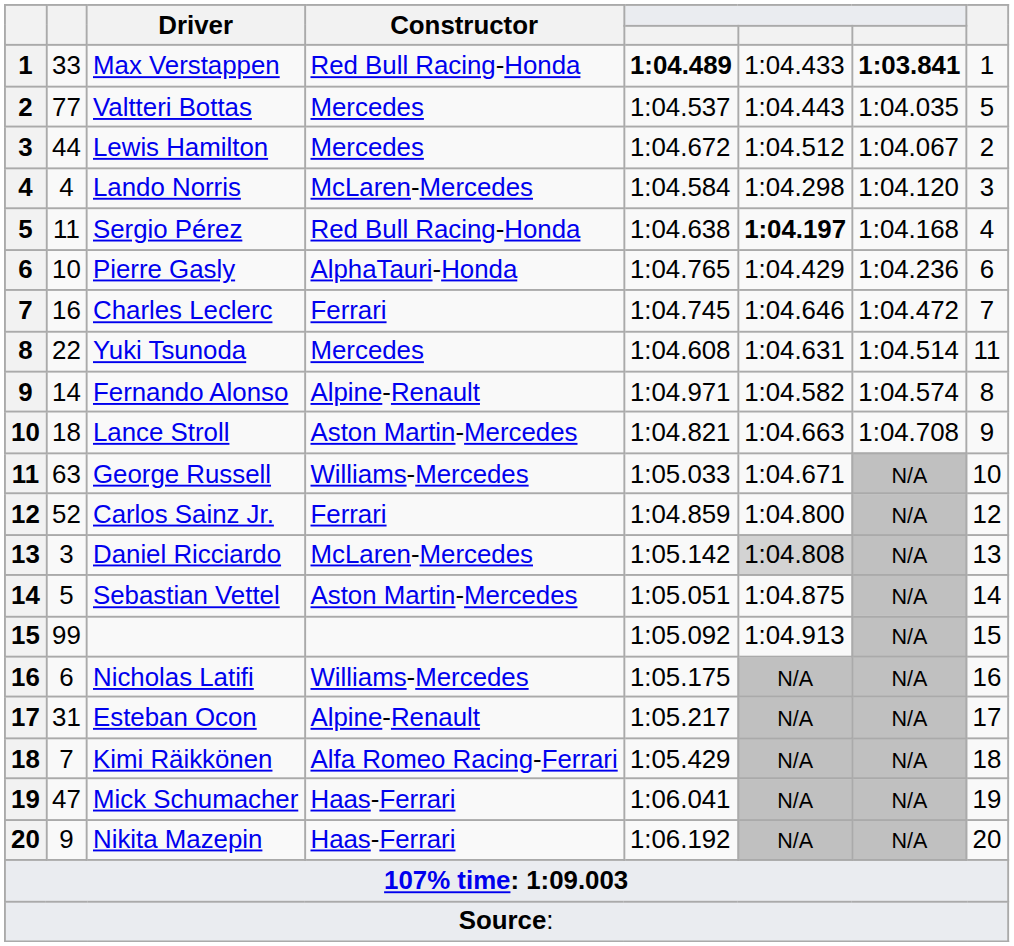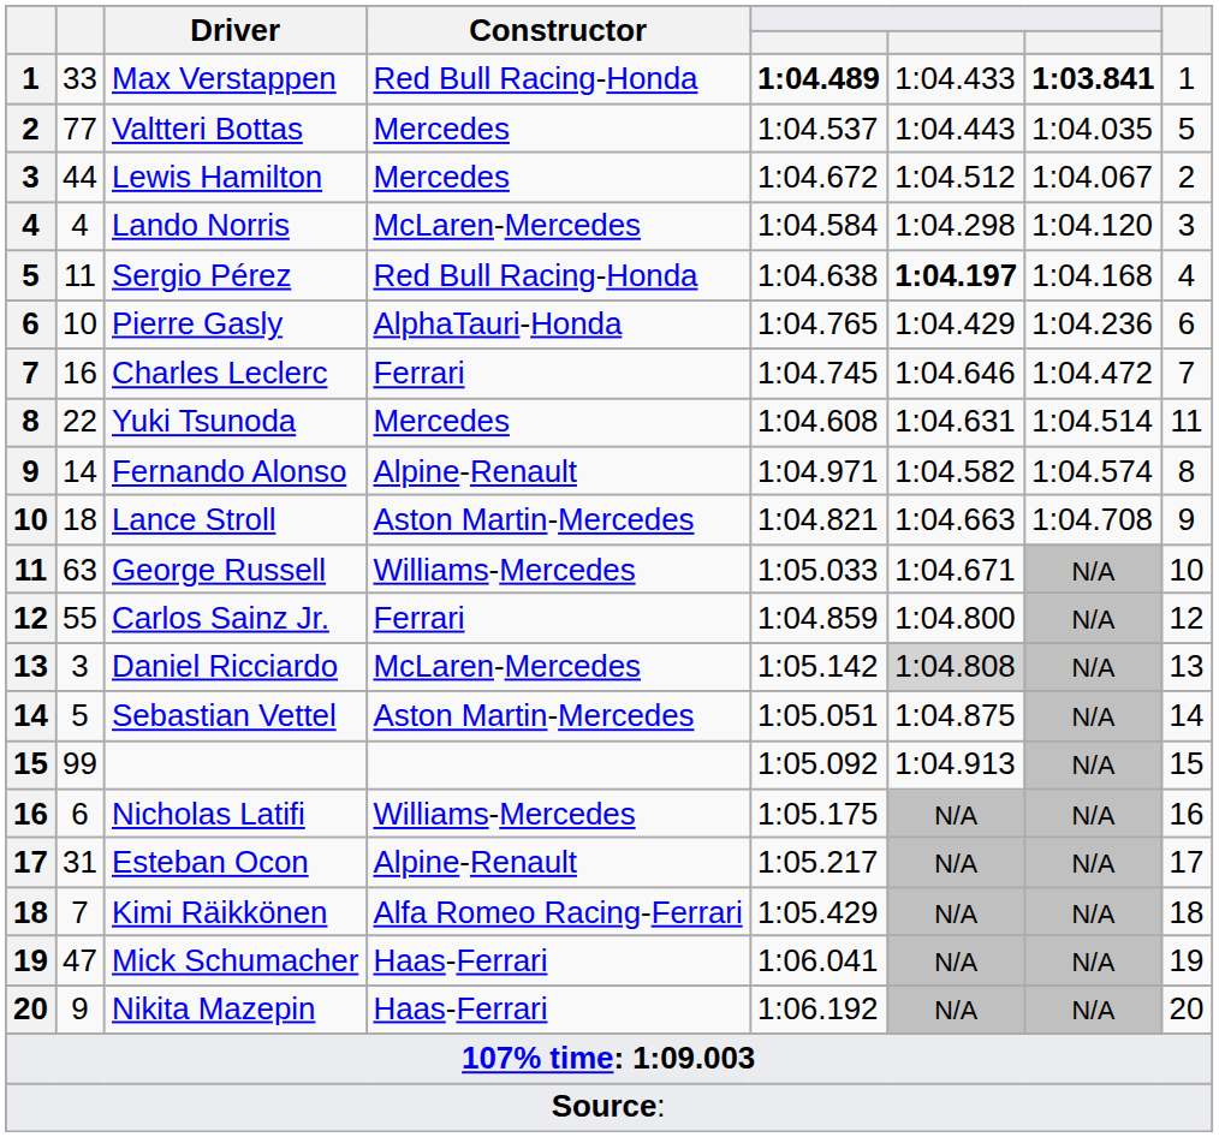Carlos Sainz Jr. | column 2: 52 -> 55
